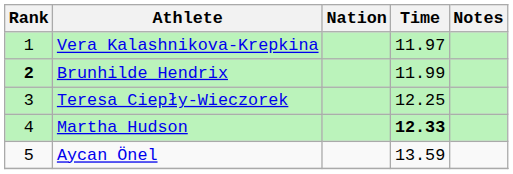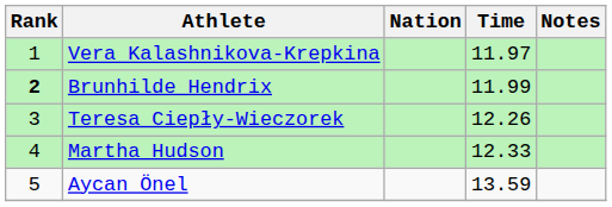Teresa Ciepły-Wieczorek | Time: 12.25 -> 12.26
Martha Hudson | Time: bold -> normal
